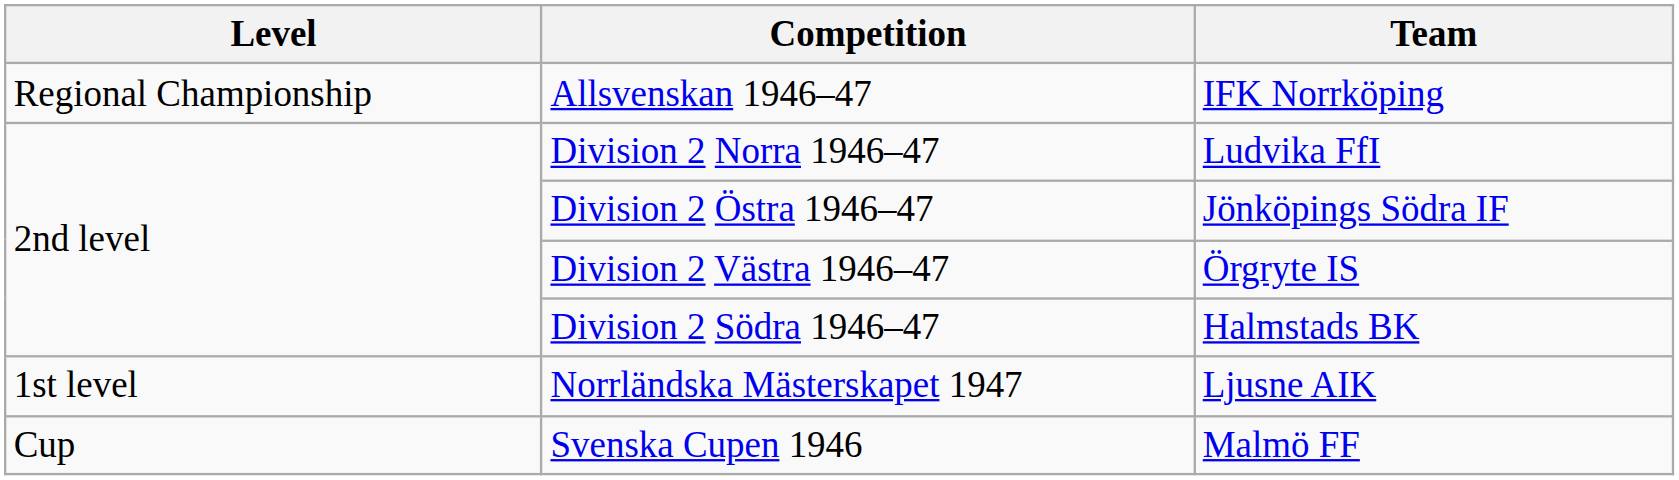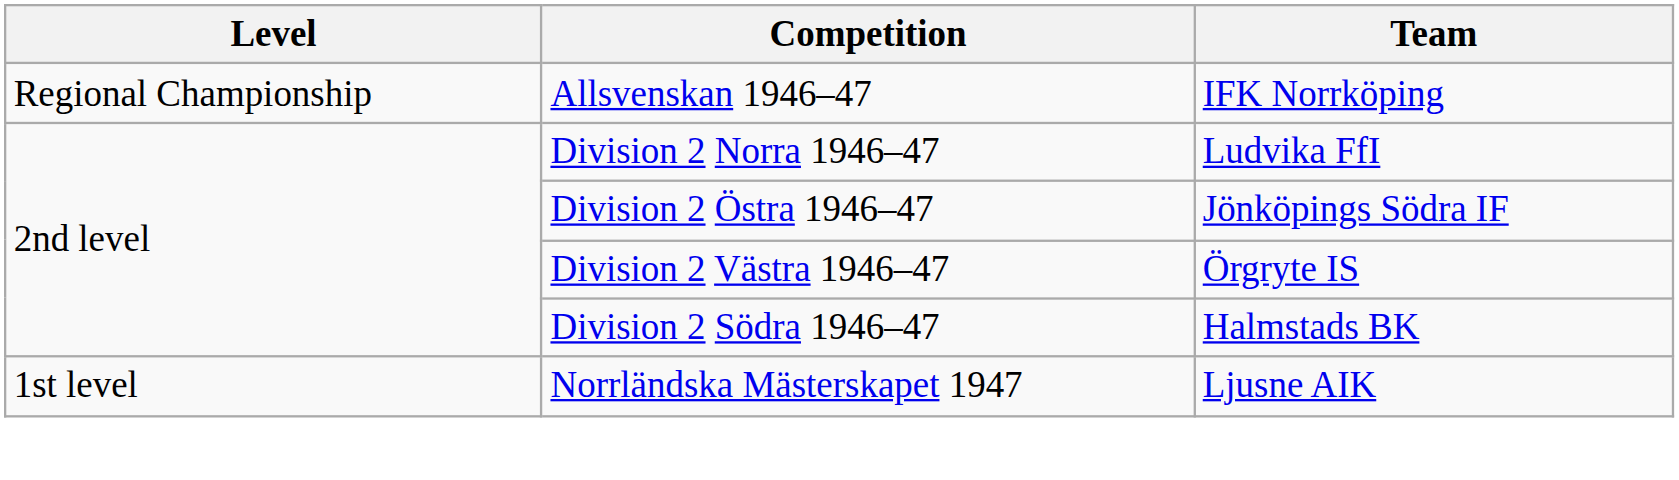- row: Cup | Svenska Cupen 1946 | Malmö FF
